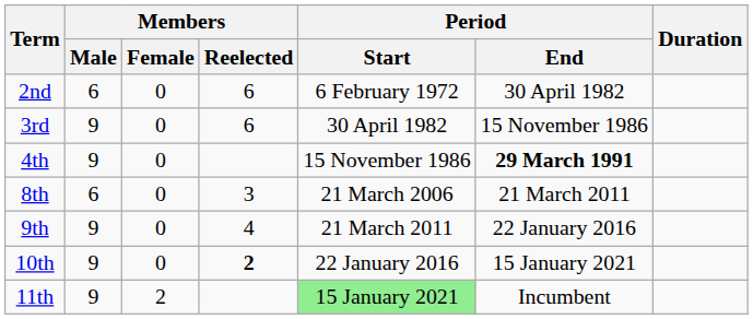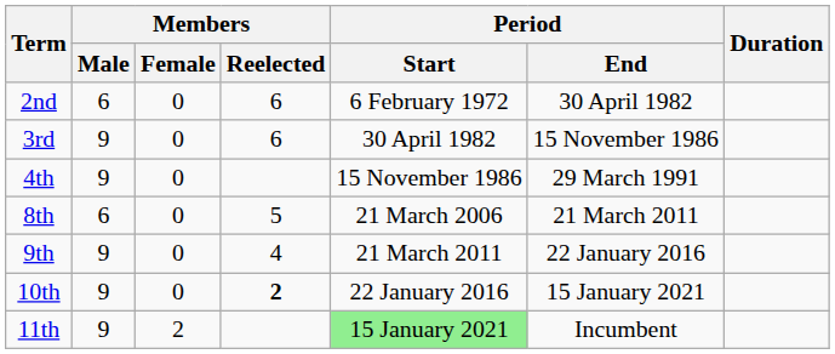4th | Period / End: bold -> normal
8th | Members / Reelected: 3 -> 5
